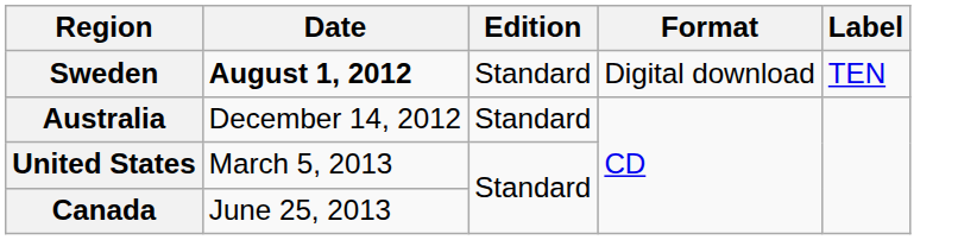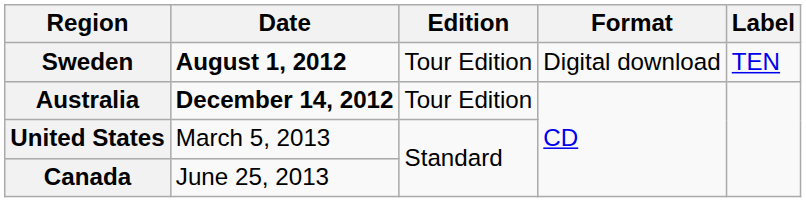Sweden | Edition: Standard -> Tour Edition
Australia | Date: normal -> bold
Australia | Edition: Standard -> Tour Edition
